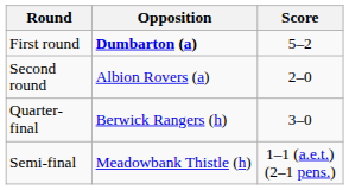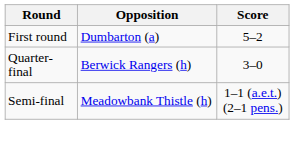First round | Opposition: bold -> normal
- row: Second round | Albion Rovers (a) | 2–0
